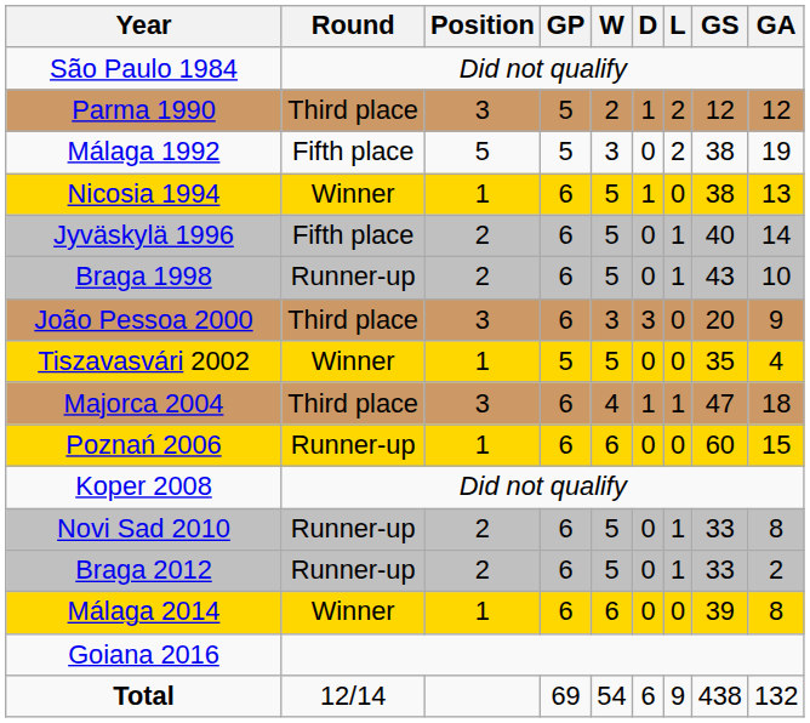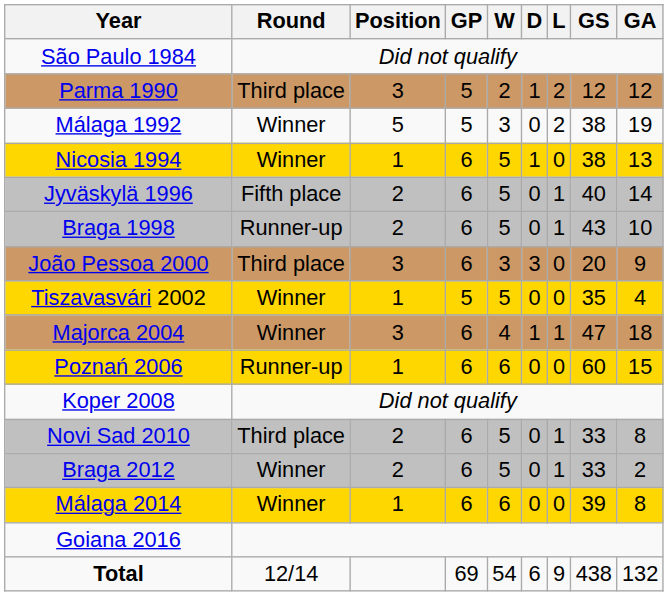Málaga 1992 | Round: Fifth place -> Winner
Majorca 2004 | Round: Third place -> Winner
Novi Sad 2010 | Round: Runner-up -> Third place
Braga 2012 | Round: Runner-up -> Winner
